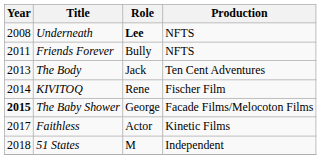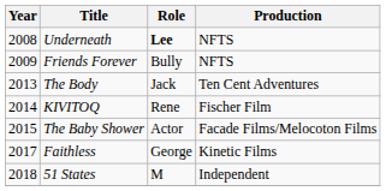Friends Forever | Year: 2011 -> 2009
The Baby Shower | Year: bold -> normal
The Baby Shower | Role: George -> Actor
Faithless | Role: Actor -> George
